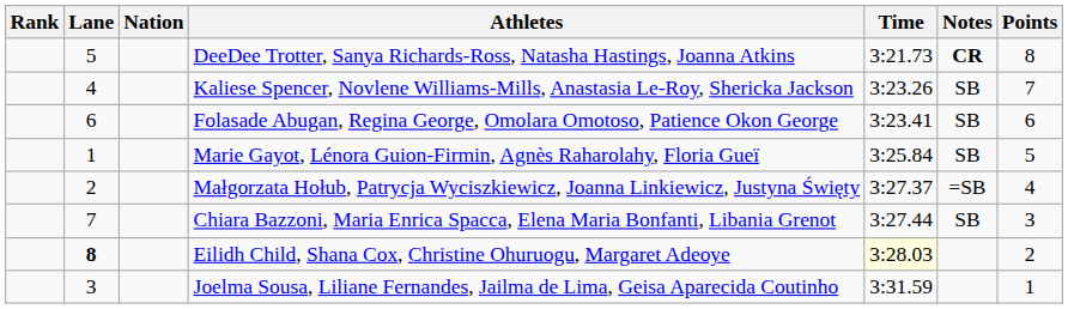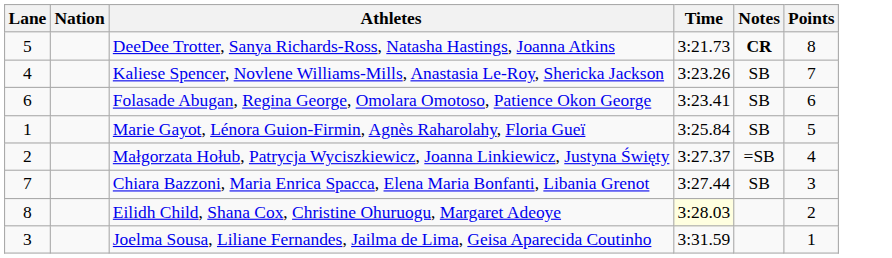- column: Rank
Eilidh Child, Shana Cox, Christine Ohuruogu, Margaret Adeoye | Lane: bold -> normal
